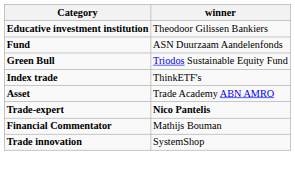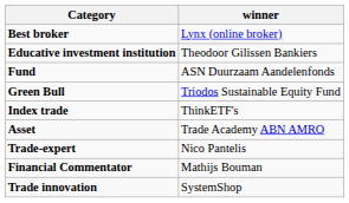+ row: Best broker | Lynx (online broker)
Trade-expert | winner: bold -> normal
